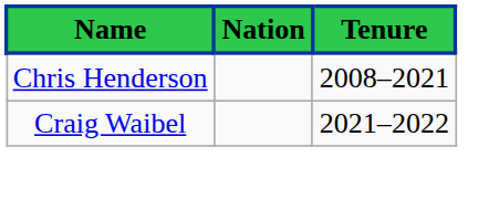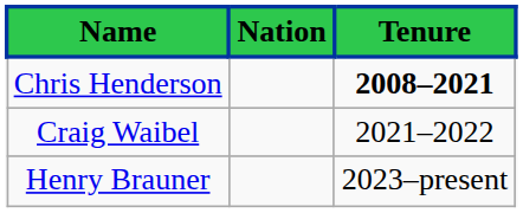Chris Henderson | Tenure: normal -> bold
+ row: Henry Brauner | 2023–present
